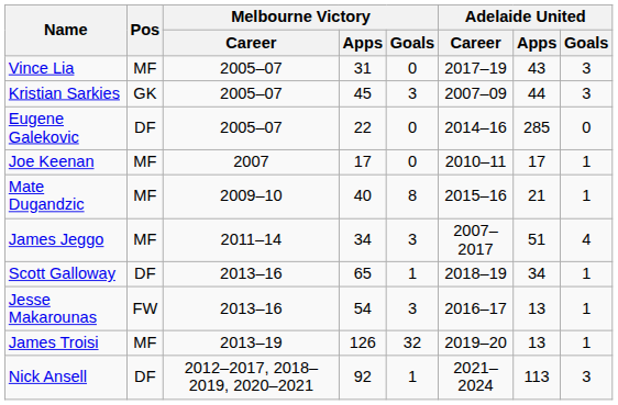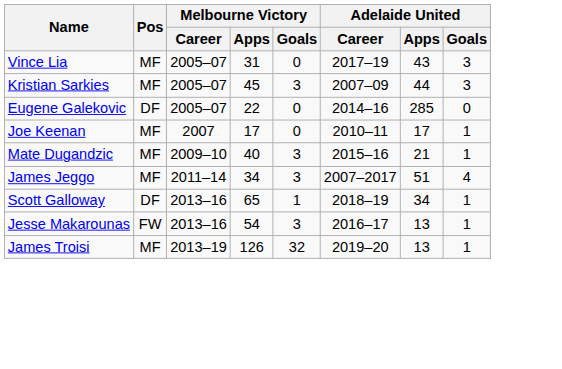Kristian Sarkies | Pos: GK -> MF
Mate Dugandzic | Melbourne Victory / Goals: 8 -> 3
- row: Nick Ansell | DF | 2012–2017, 2018–2019, 2020–2021 | 92 | 1 | 2021–2024 | 113 | 3
